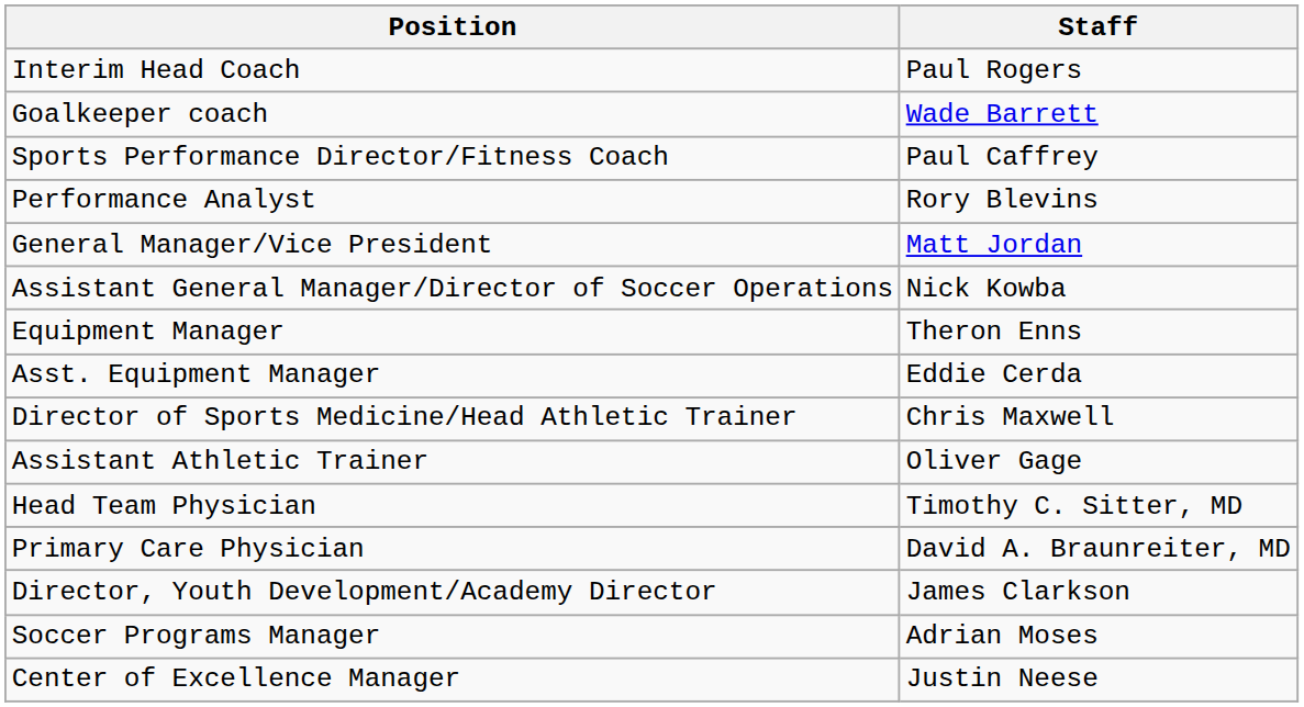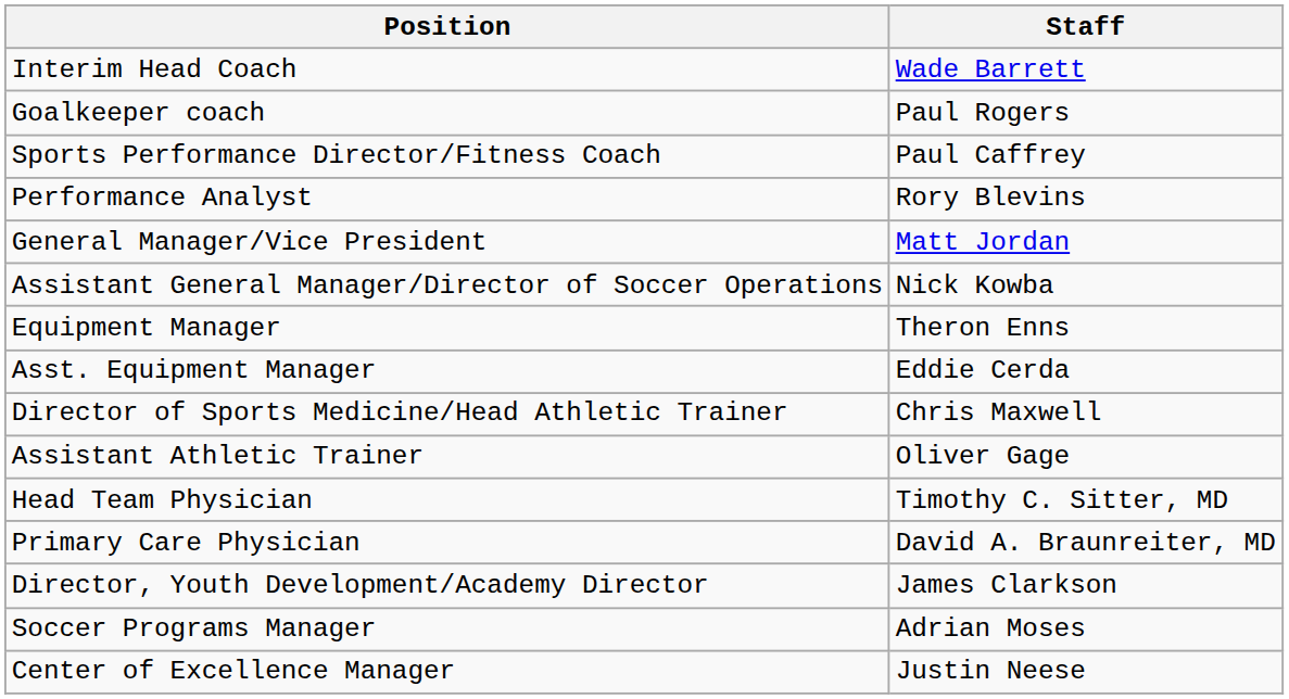Interim Head Coach | Staff: Paul Rogers -> Wade Barrett
Goalkeeper coach | Staff: Wade Barrett -> Paul Rogers
